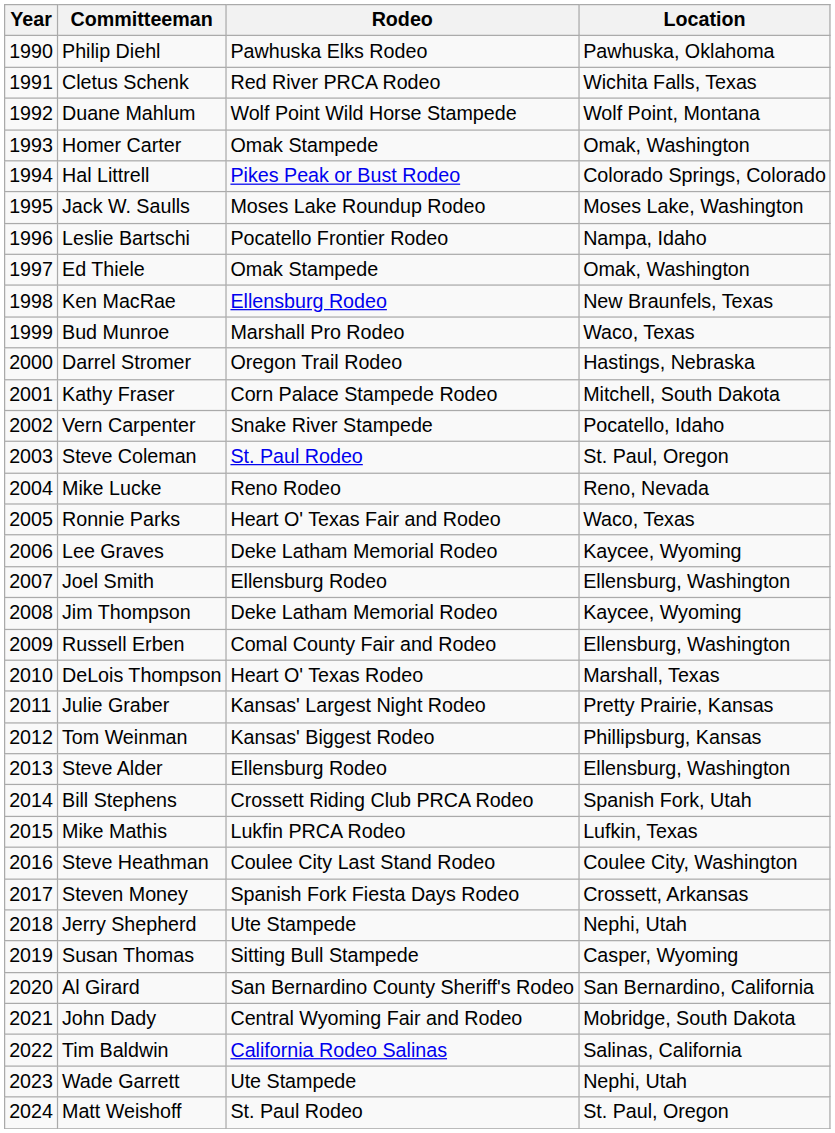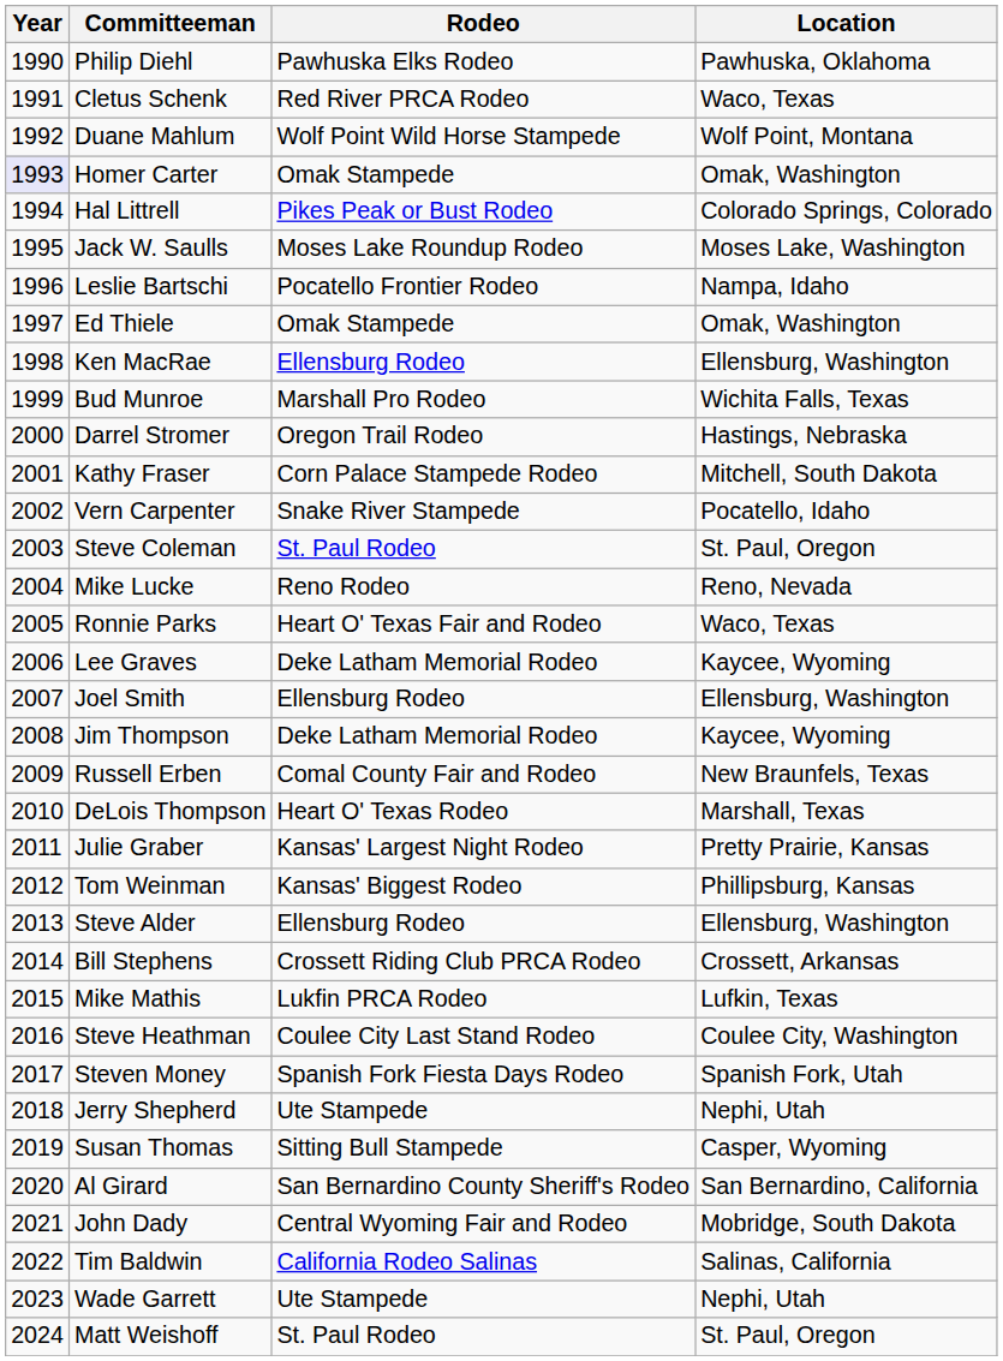Cletus Schenk | Location: Wichita Falls, Texas -> Waco, Texas
Homer Carter | Year: no background -> lavender background
Ken MacRae | Location: New Braunfels, Texas -> Ellensburg, Washington
Bud Munroe | Location: Waco, Texas -> Wichita Falls, Texas
Russell Erben | Location: Ellensburg, Washington -> New Braunfels, Texas
Bill Stephens | Location: Spanish Fork, Utah -> Crossett, Arkansas
Steven Money | Location: Crossett, Arkansas -> Spanish Fork, Utah
